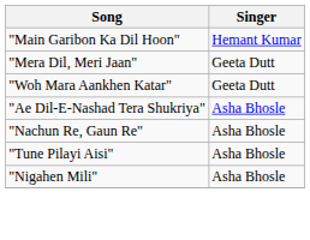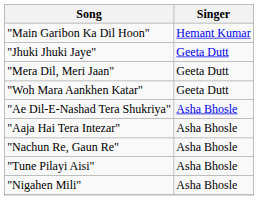+ row: "Jhuki Jhuki Jaye" | Geeta Dutt
+ row: "Aaja Hai Tera Intezar" | Asha Bhosle
